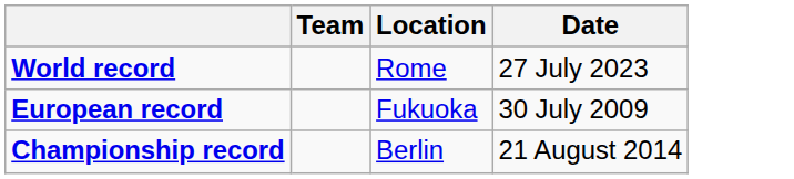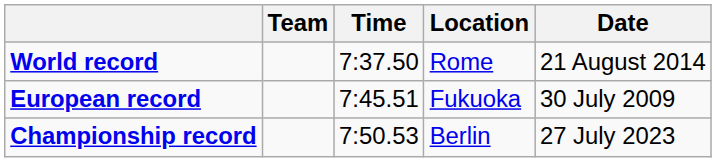+ column: Time | 7:37.50 | 7:45.51 | 7:50.53
World record | Date: 27 July 2023 -> 21 August 2014
Championship record | Date: 21 August 2014 -> 27 July 2023
